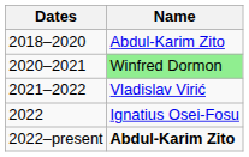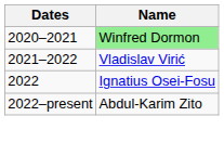- row: 2018–2020 | Abdul-Karim Zito
2022–present | Name: bold -> normal
